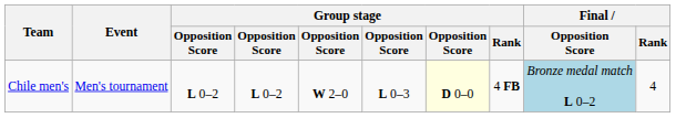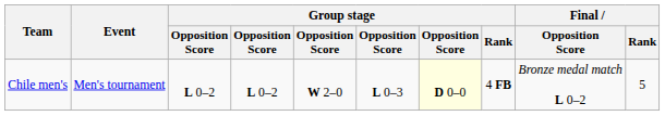Chile men's | Final / Opposition Score: lightblue background -> no background
Chile men's | Final / Rank: 4 -> 5
